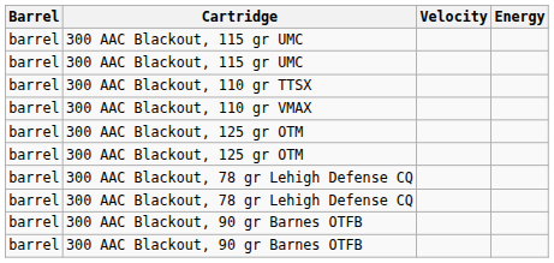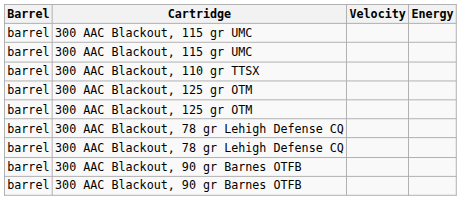- row: barrel | 300 AAC Blackout, 110 gr VMAX
